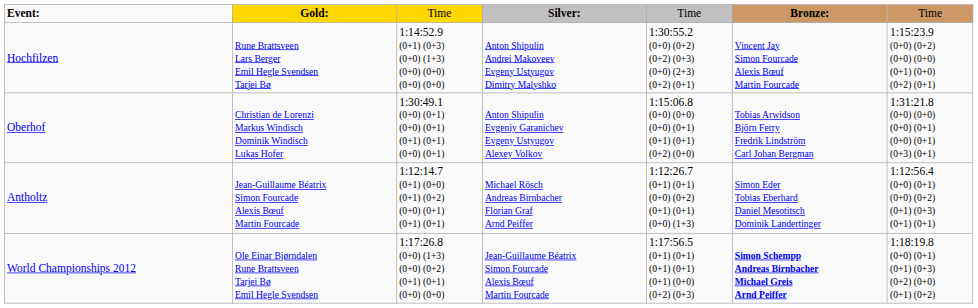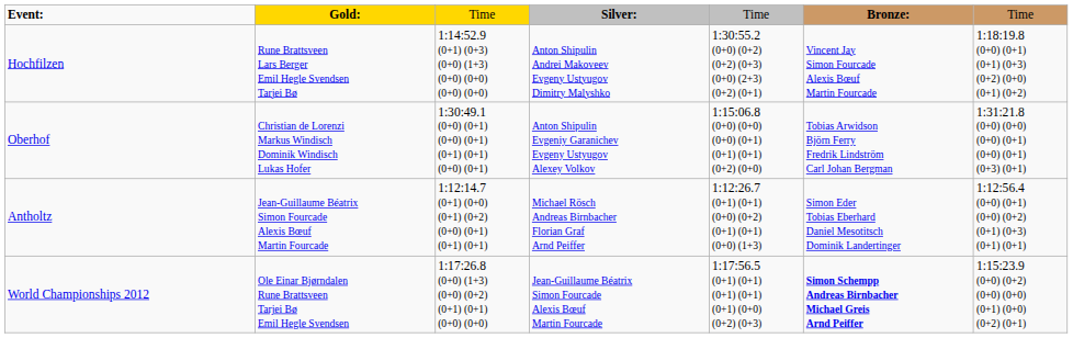Hochfilzen | column 7: 1:15:23.9 (0+0) (0+2) (0+0) (0+0) (0+1) (0+0) (0+2) (0+1) -> 1:18:19.8 (0+0) (0+1) (0+1) (0+3) (0+2) (0+0) (0+1) (0+2)
World Championships 2012 | column 7: 1:18:19.8 (0+0) (0+1) (0+1) (0+3) (0+2) (0+0) (0+1) (0+2) -> 1:15:23.9 (0+0) (0+2) (0+0) (0+0) (0+1) (0+0) (0+2) (0+1)
